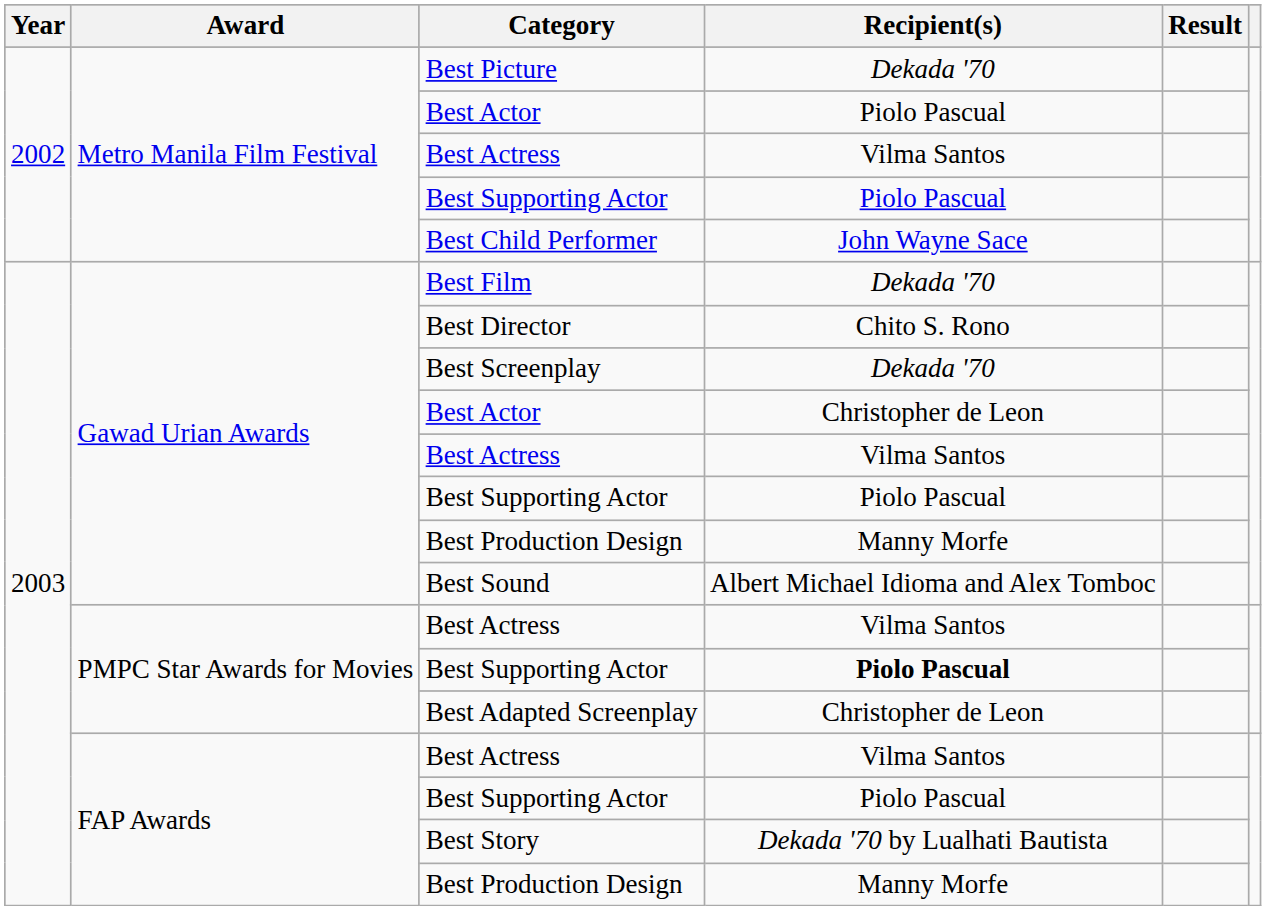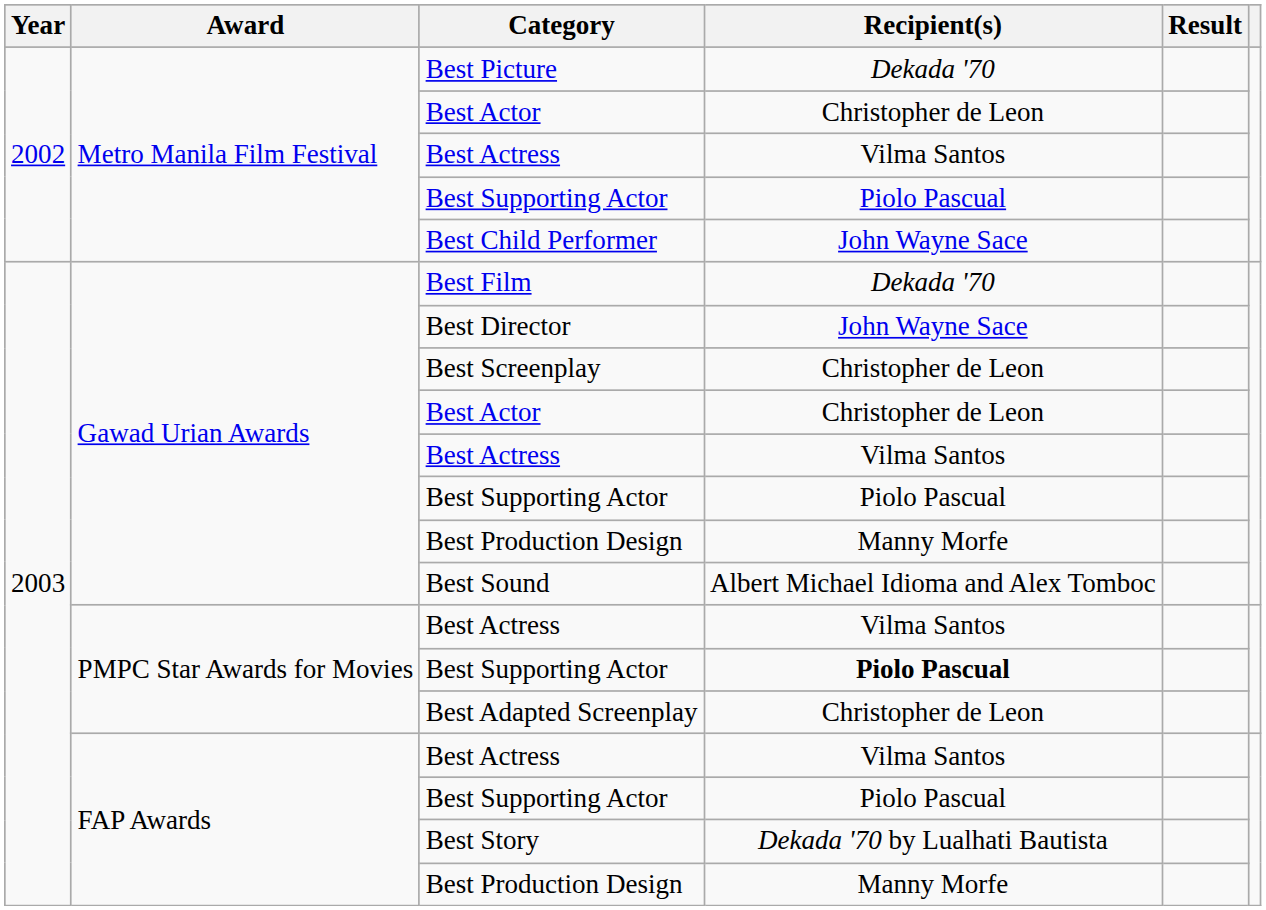Metro Manila Film Festival / Best Actor | Recipient(s): Piolo Pascual -> Christopher de Leon
Best Director | Recipient(s): Chito S. Rono -> John Wayne Sace
Best Screenplay | Recipient(s): Dekada '70 -> Christopher de Leon
